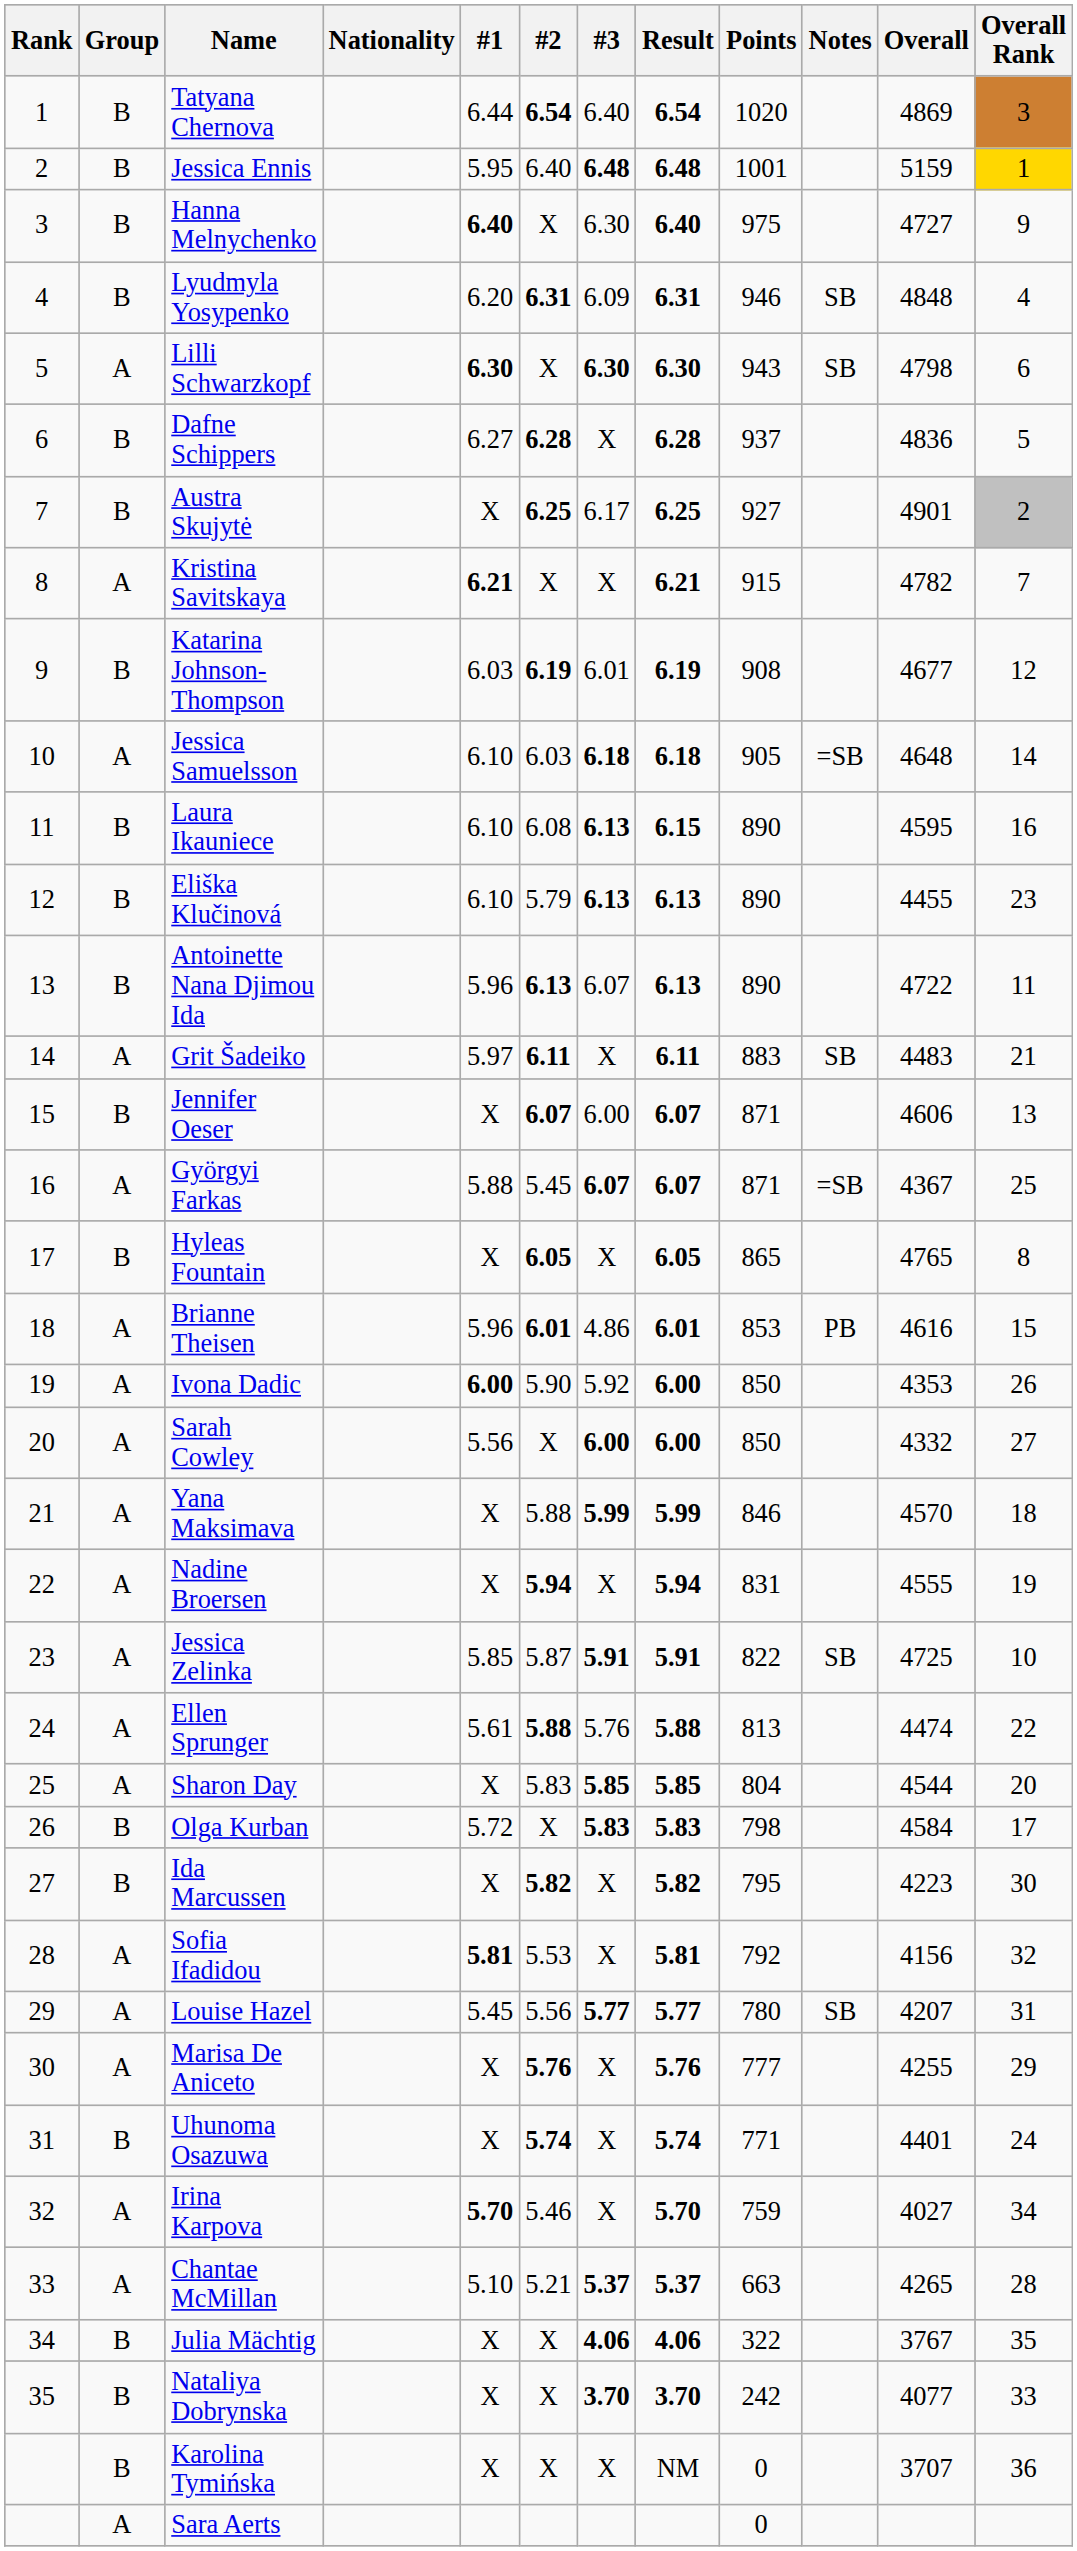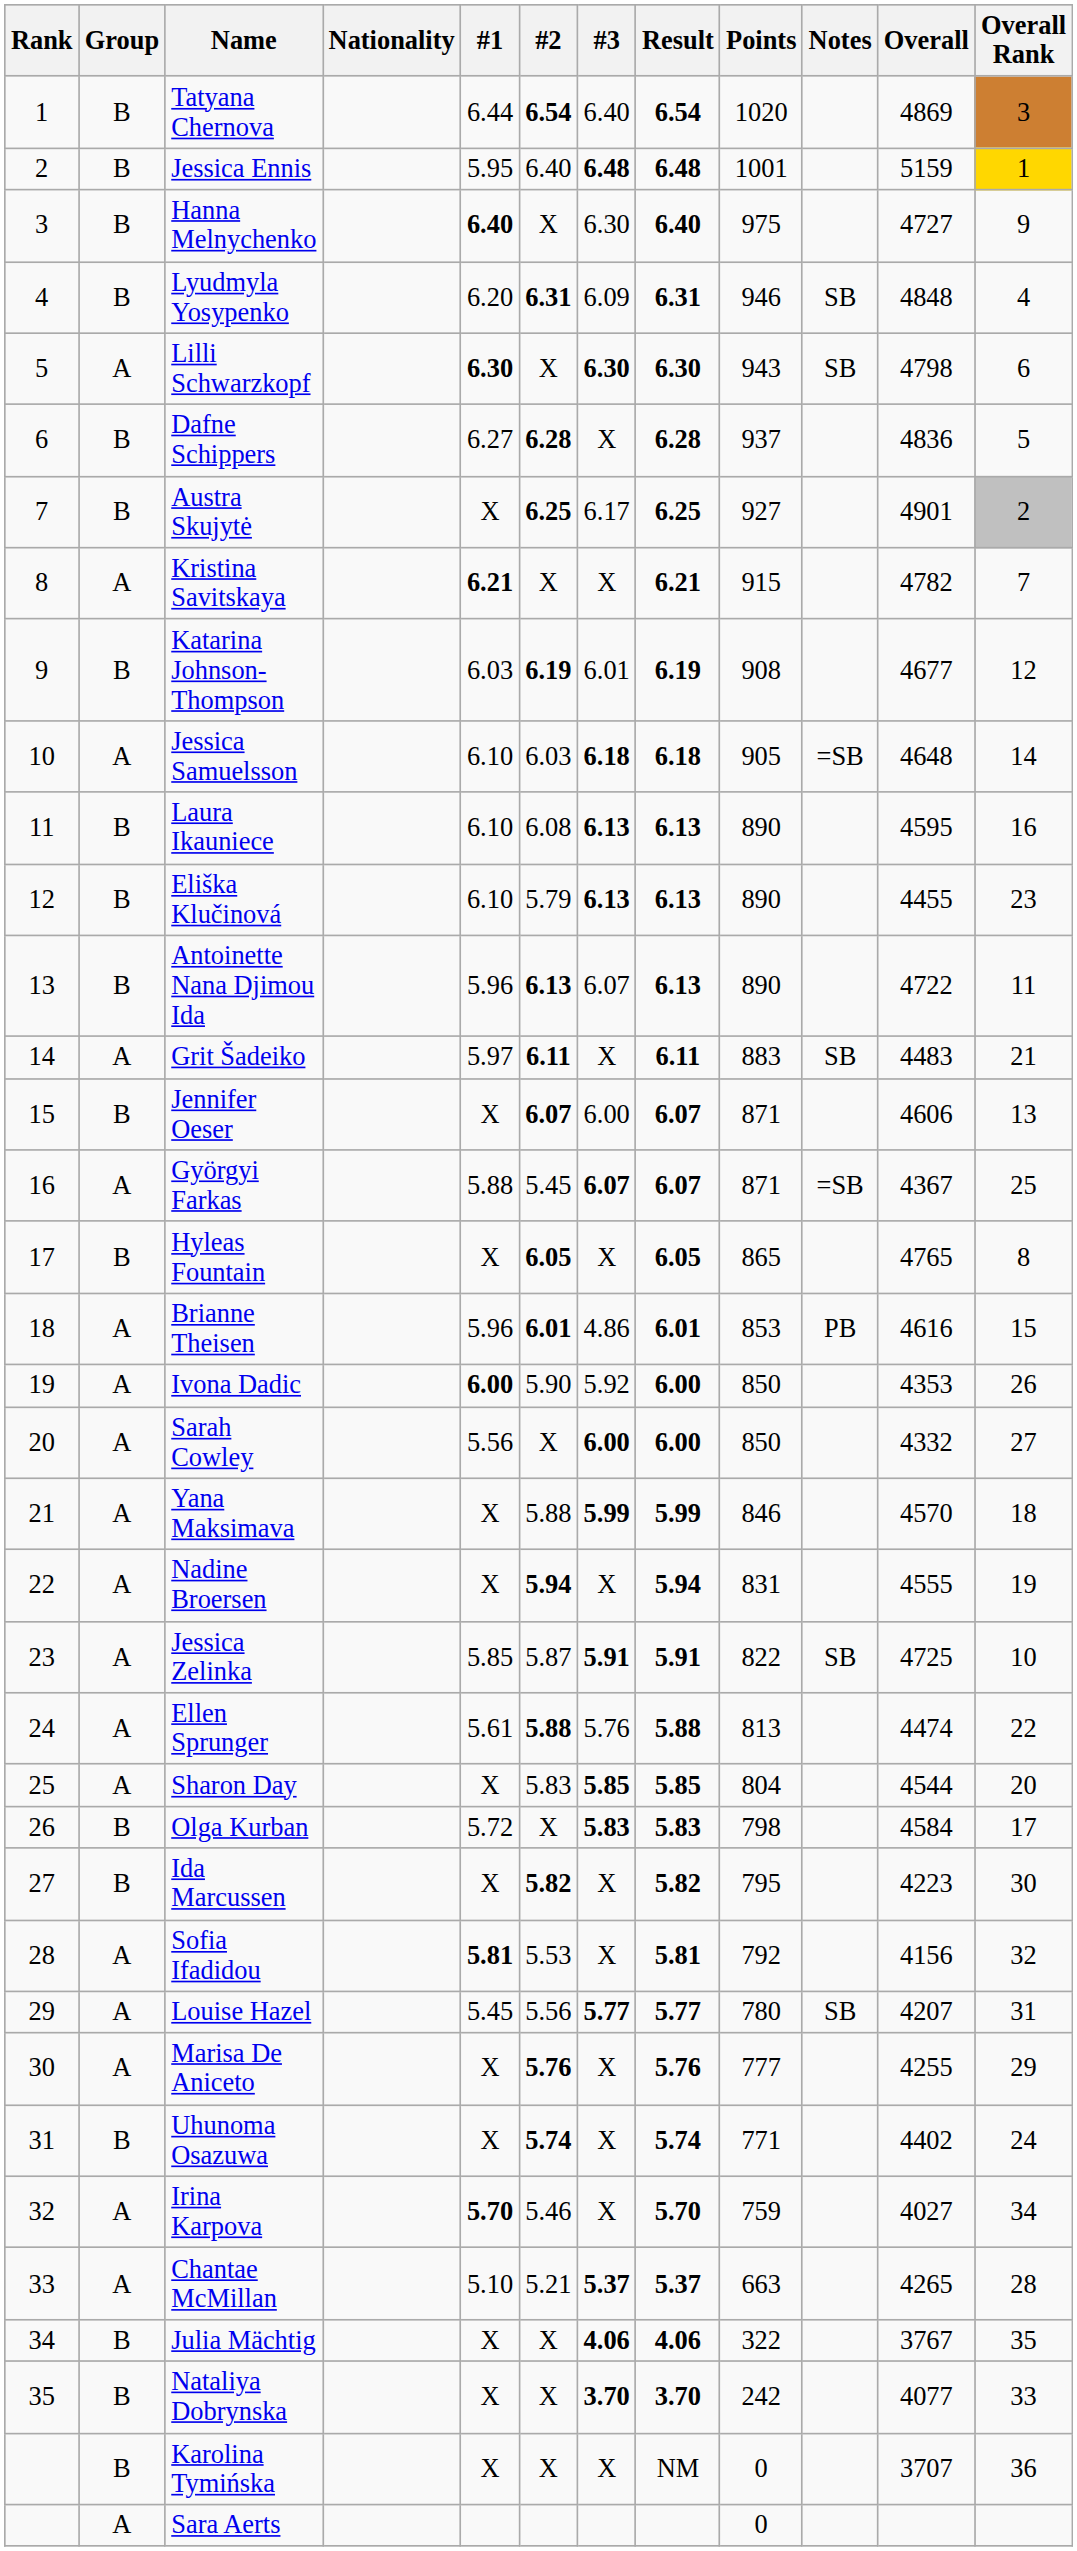Laura Ikauniece | Result: 6.15 -> 6.13
Uhunoma Osazuwa | Overall: 4401 -> 4402
